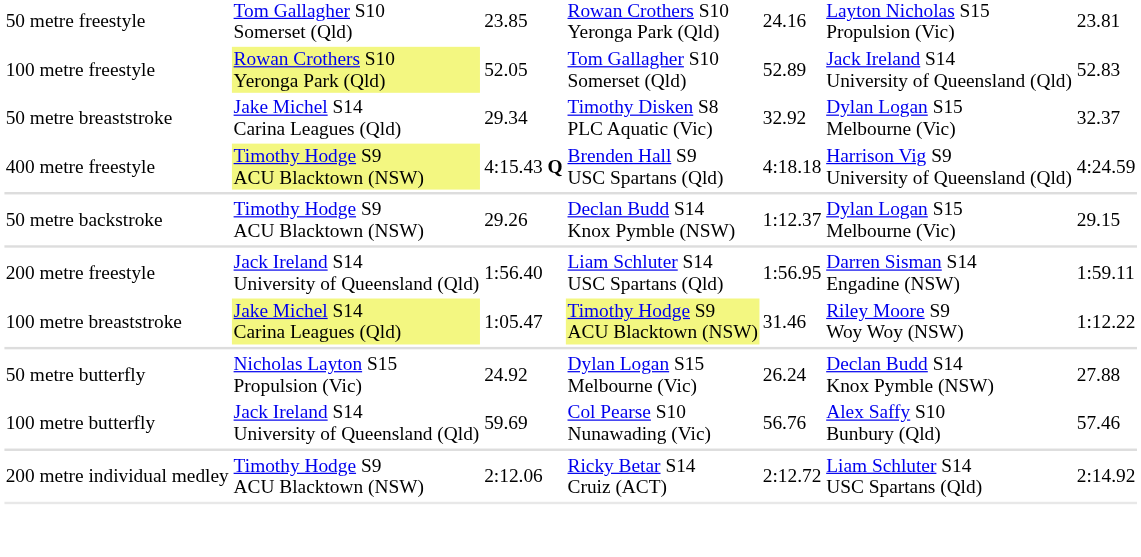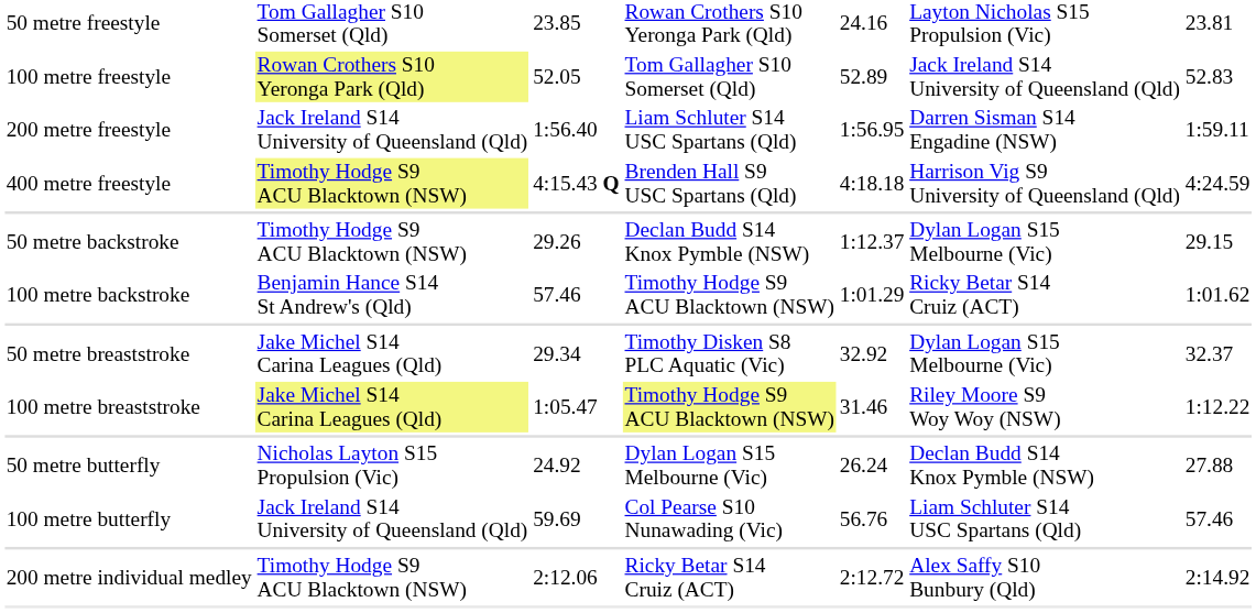rows swapped: 200 metre freestyle <-> 50 metre breaststroke
+ row: 100 metre backstroke | Benjamin Hance S14 St Andrew's (Qld) | 57.46 | Timothy Hodge S9 ACU Blacktown (NSW) | 1:01.29 | Ricky Betar S14 Cruiz (ACT) | 1:01.62
100 metre butterfly | column 6: Alex Saffy S10 Bunbury (Qld) -> Liam Schluter S14 USC Spartans (Qld)
200 metre individual medley | column 6: Liam Schluter S14 USC Spartans (Qld) -> Alex Saffy S10 Bunbury (Qld)
